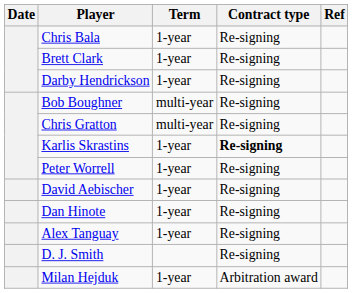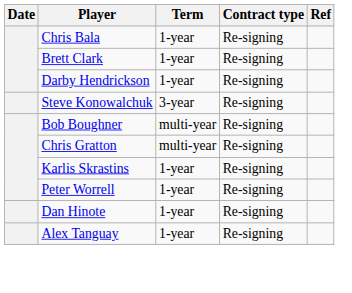+ row: Steve Konowalchuk | 3-year | Re-signing
Karlis Skrastins | Contract type: bold -> normal
- row: David Aebischer | 1-year | Re-signing
- row: D. J. Smith | Re-signing
- row: Milan Hejduk | 1-year | Arbitration award
